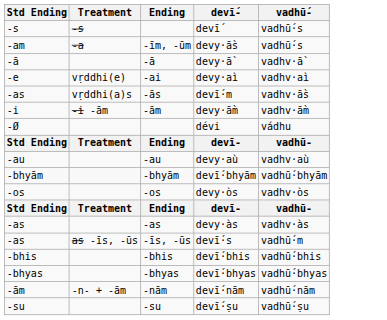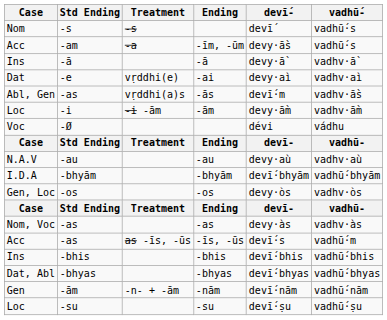+ column: Case | Nom | Acc | Ins | Dat | Abl, Gen | Loc | Voc | Case | N.A.V | I.D.A | Gen, Loc | Case | Nom, Voc | Acc | Ins | Dat, Abl | Gen | Loc
